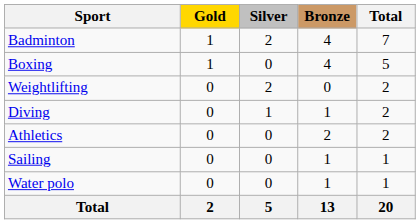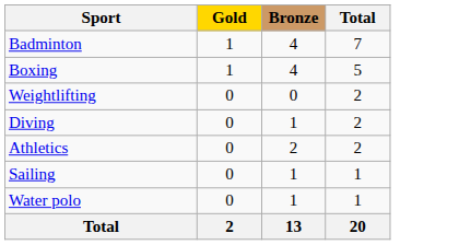- column: Silver | 2 | 0 | 2 | 1 | 0 | 0 | 0 | 5
